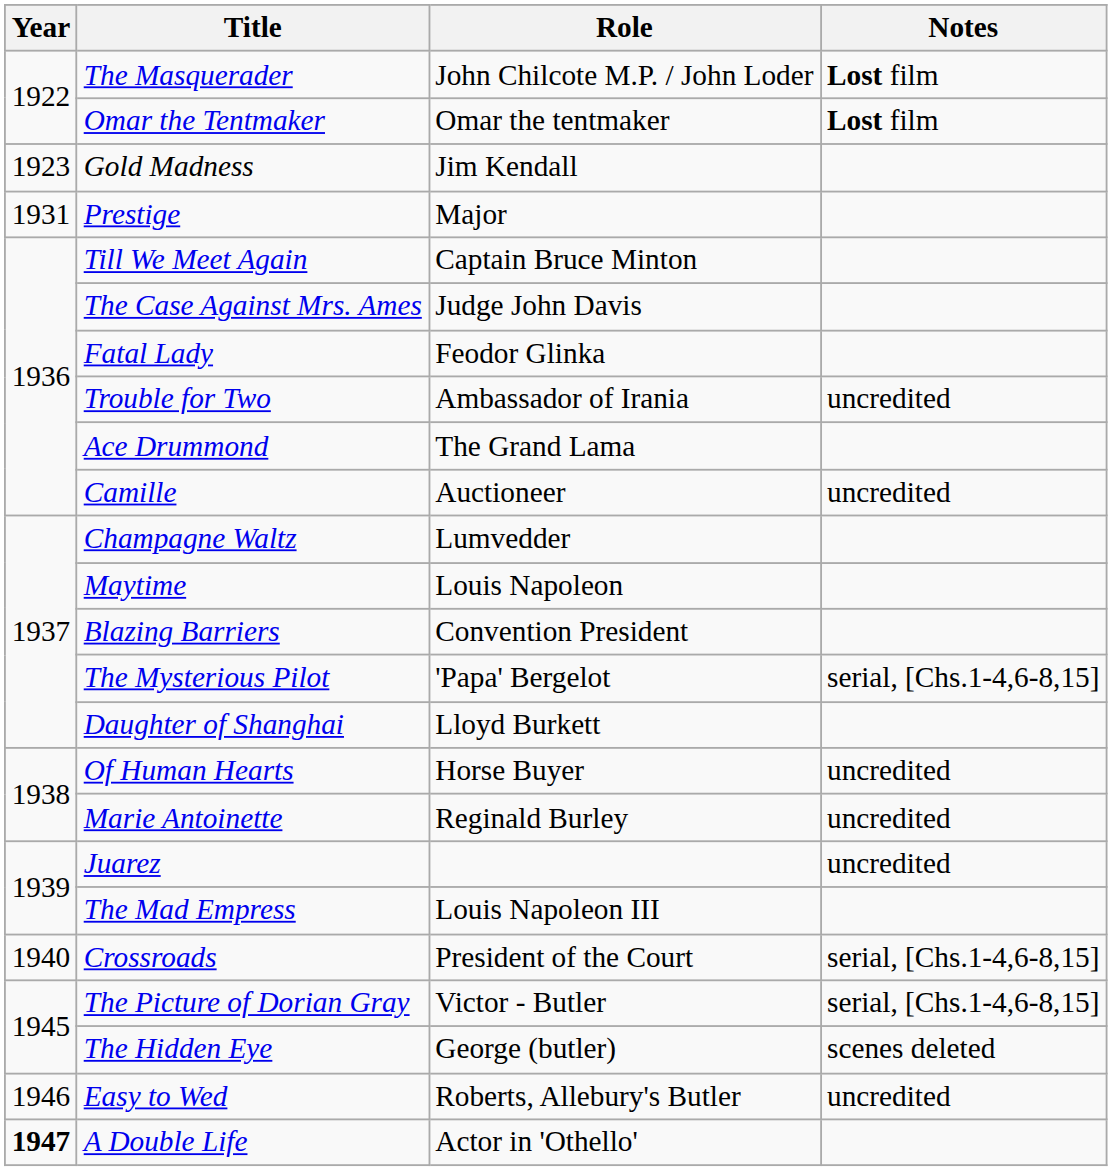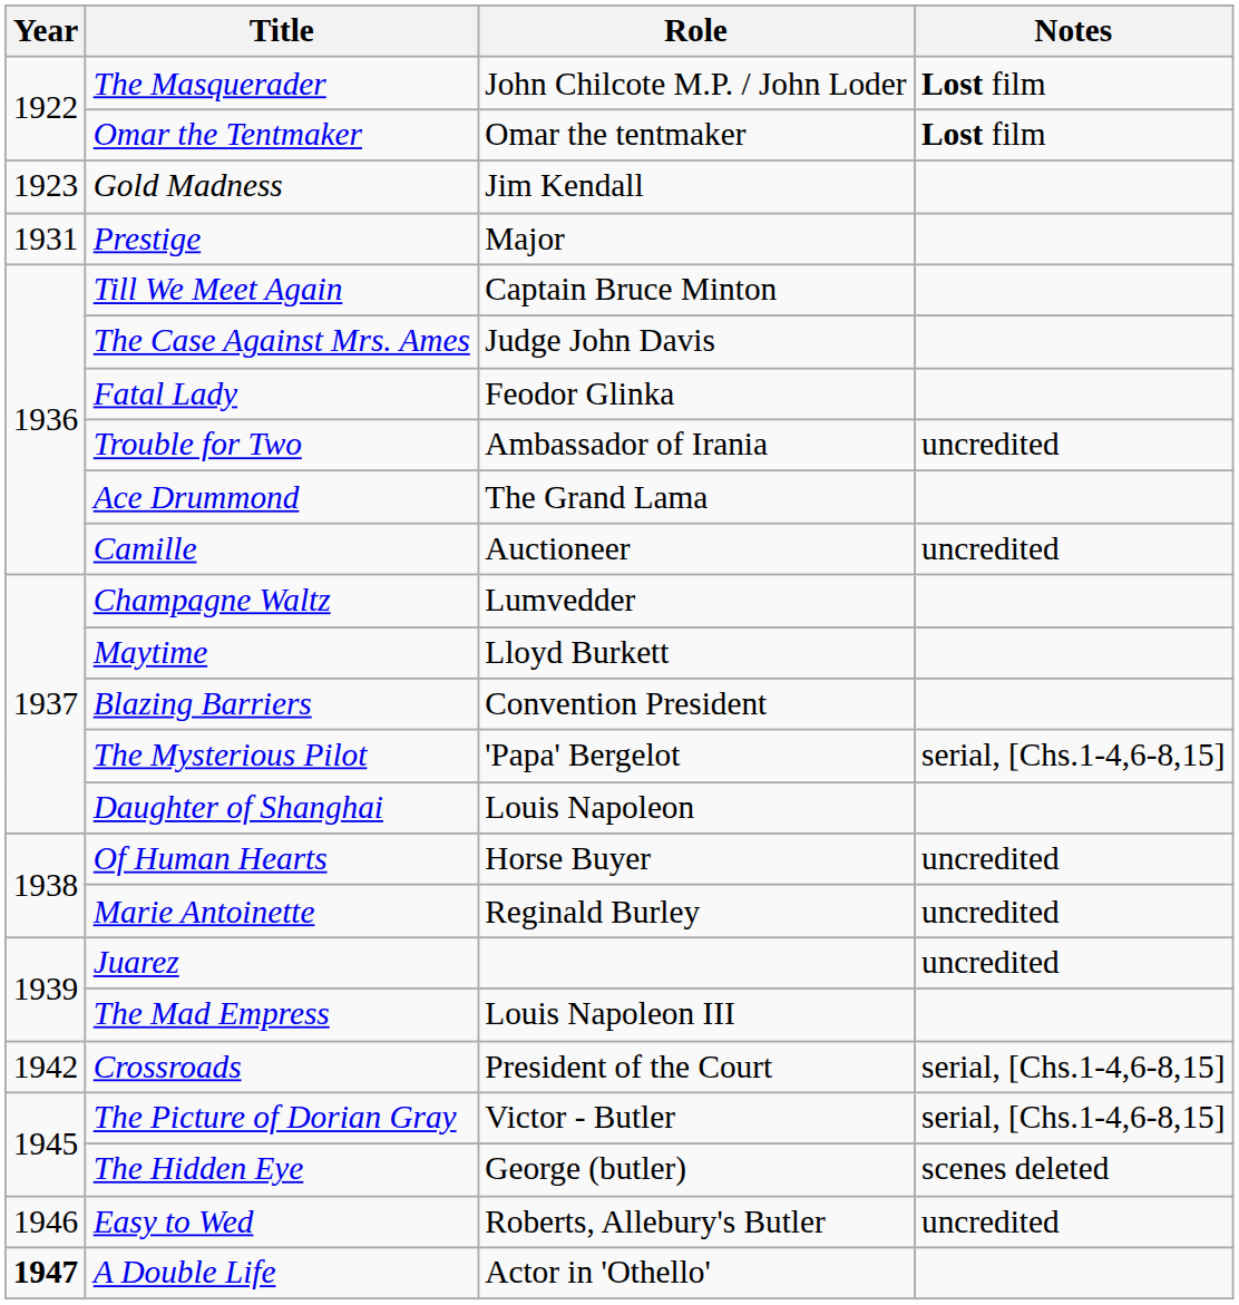Maytime | Role: Louis Napoleon -> Lloyd Burkett
Daughter of Shanghai | Role: Lloyd Burkett -> Louis Napoleon
Crossroads | Year: 1940 -> 1942
